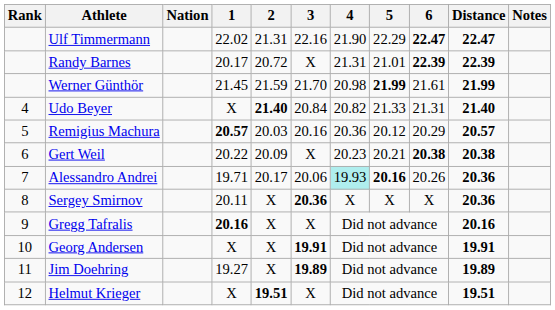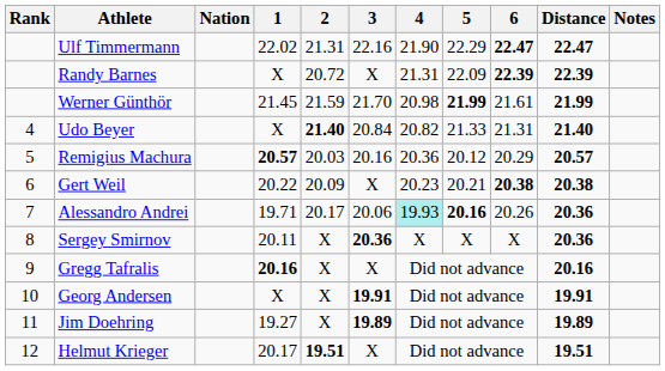Randy Barnes | 1: 20.17 -> X
Randy Barnes | 5: 21.01 -> 22.09
Helmut Krieger | 1: X -> 20.17
